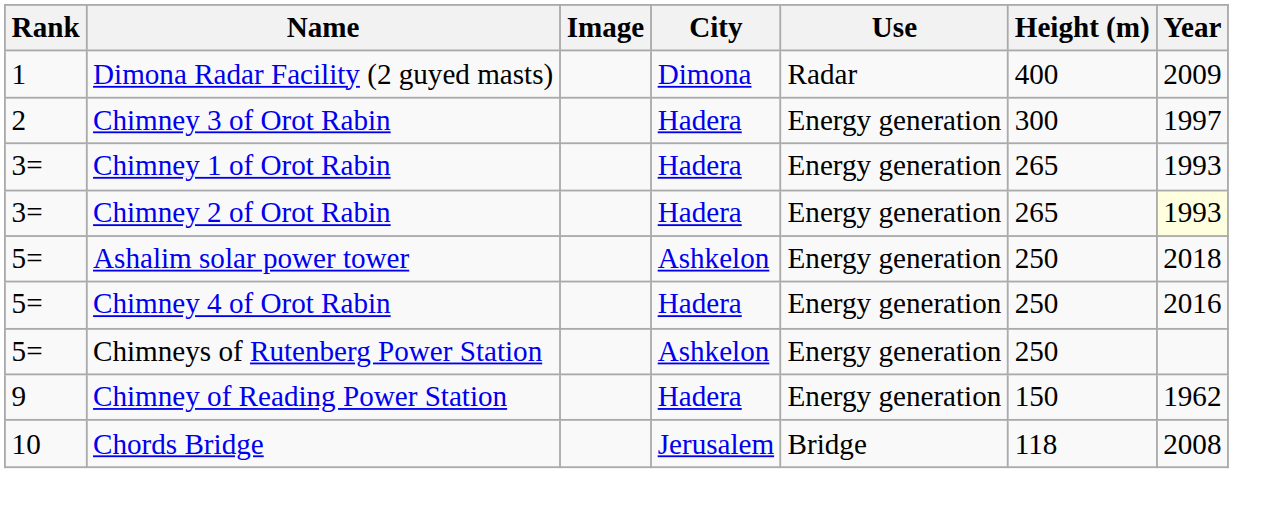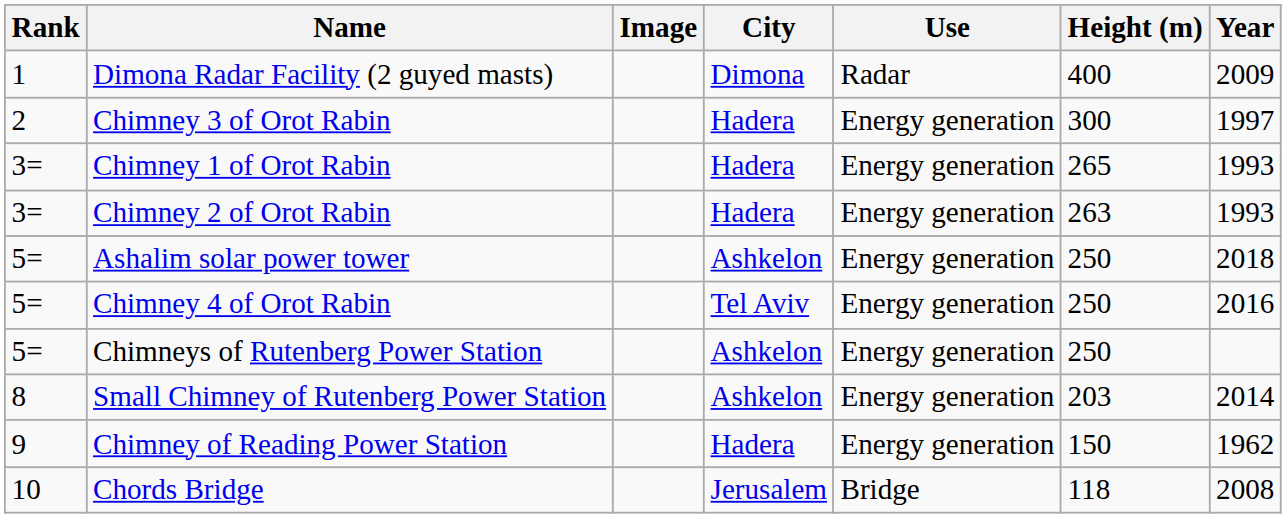Chimney 2 of Orot Rabin | Height (m): 265 -> 263
Chimney 2 of Orot Rabin | Year: lightyellow background -> no background
Chimney 4 of Orot Rabin | City: Hadera -> Tel Aviv
+ row: 8 | Small Chimney of Rutenberg Power Station | Ashkelon | Energy generation | 203 | 2014
